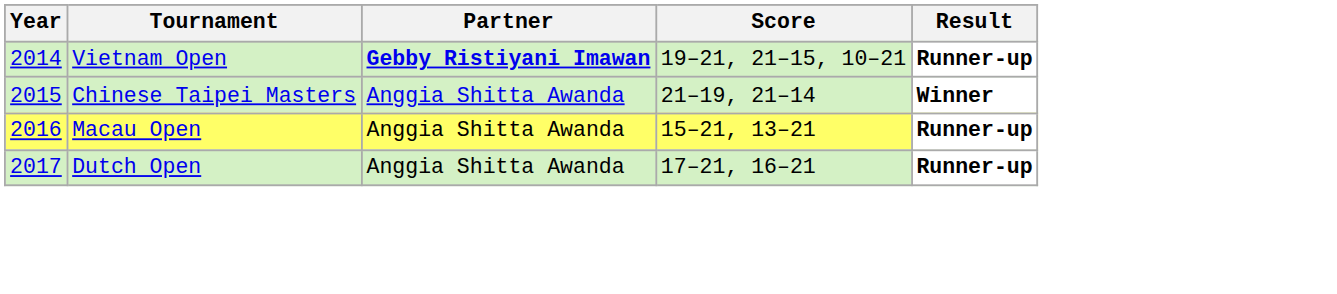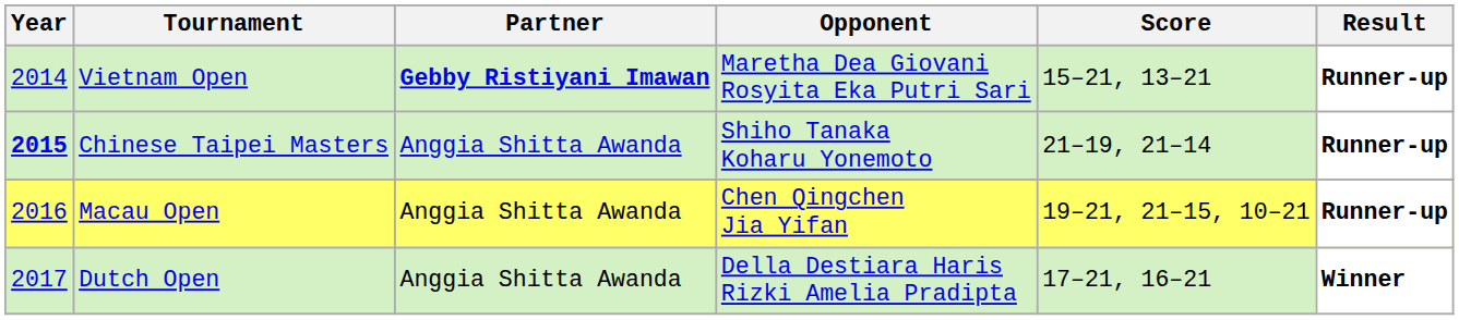+ column: Opponent | Maretha Dea Giovani Rosyita Eka Putri Sari | Shiho Tanaka Koharu Yonemoto | Chen Qingchen Jia Yifan | Della Destiara Haris Rizki Amelia Pradipta
Vietnam Open | Score: 19–21, 21–15, 10–21 -> 15–21, 13–21
Chinese Taipei Masters | Year: normal -> bold
Chinese Taipei Masters | Result: Winner -> Runner-up
Macau Open | Score: 15–21, 13–21 -> 19–21, 21–15, 10–21
Dutch Open | Result: Runner-up -> Winner
